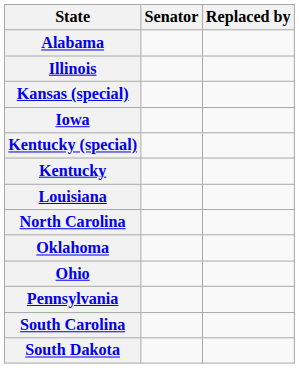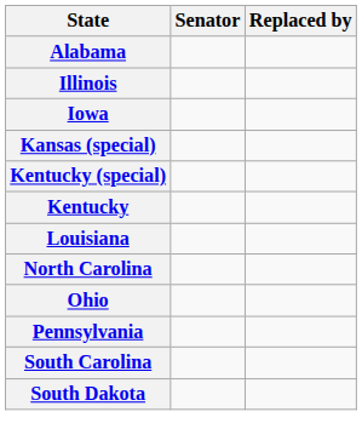rows swapped: Iowa <-> Kansas (special)
- row: Oklahoma
